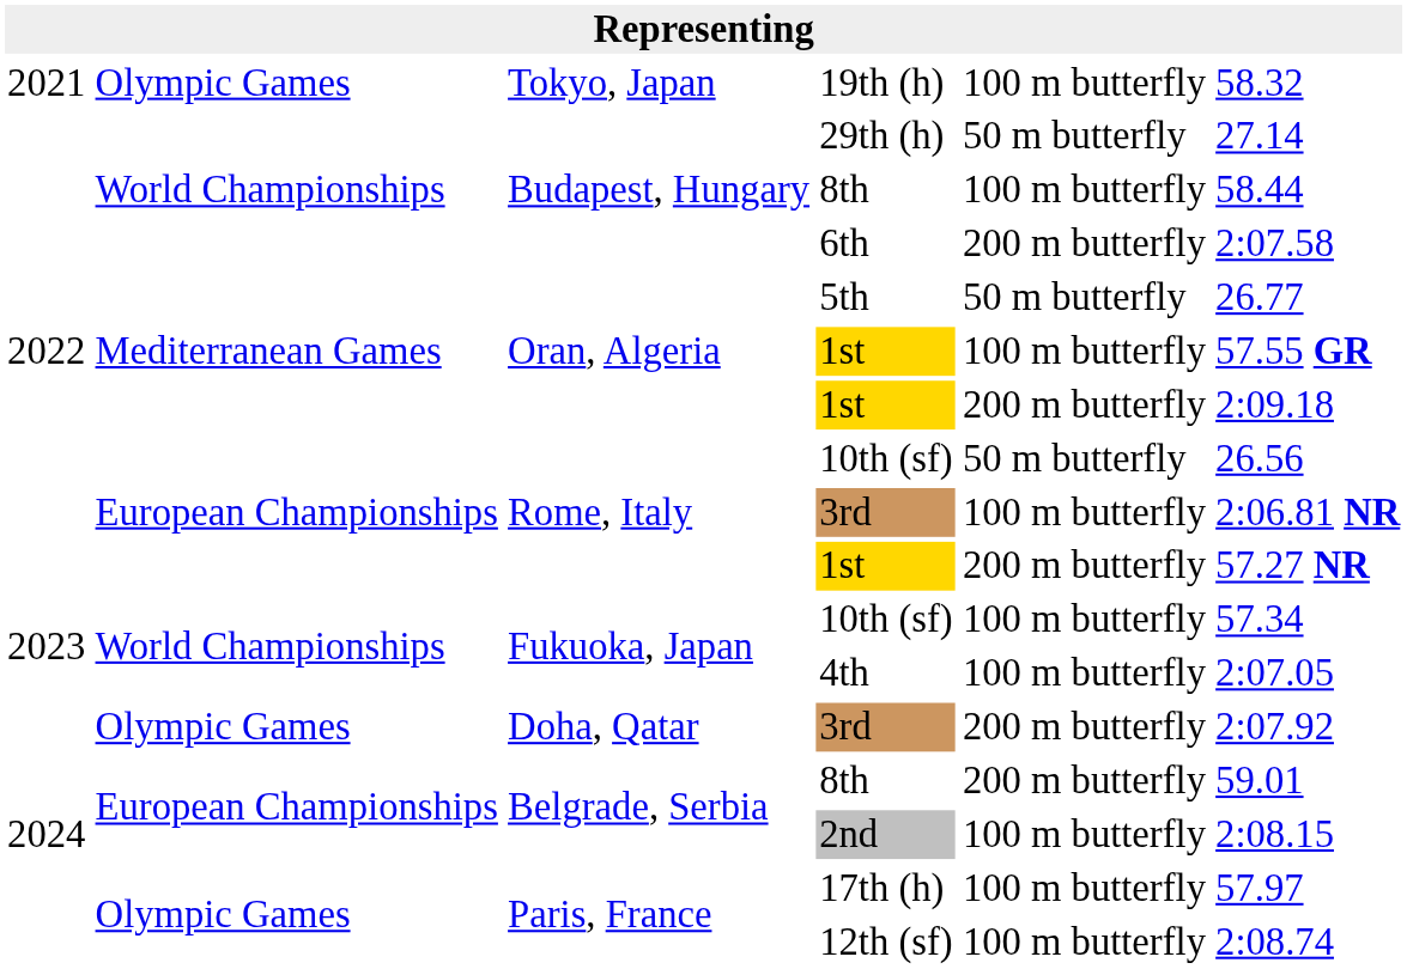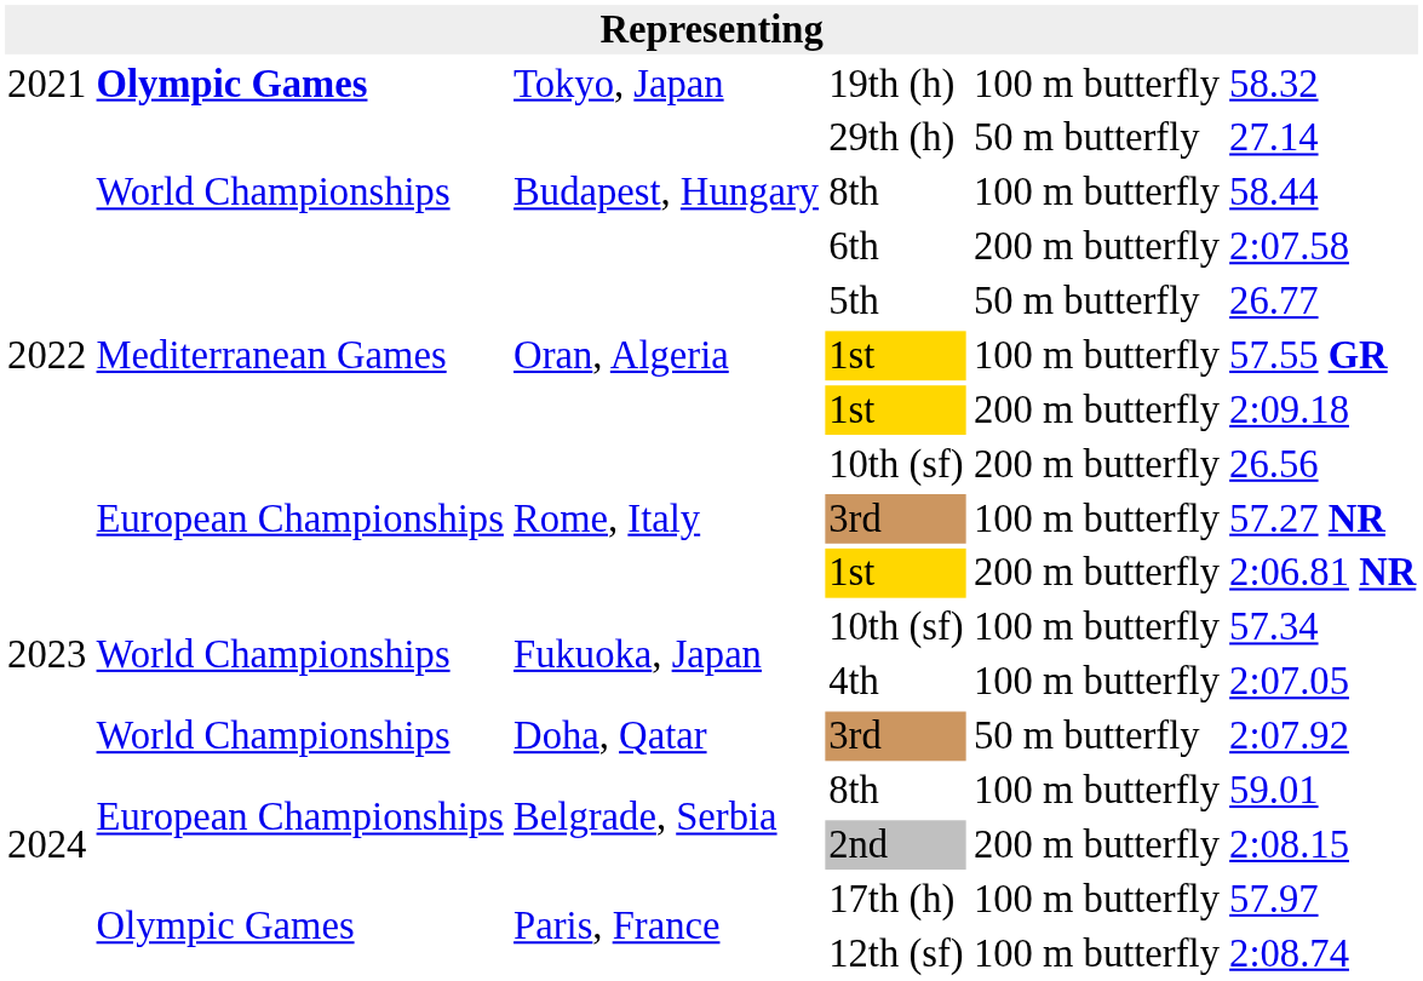19th (h) | column 2: normal -> bold
Rome, Italy / 10th (sf) | column 5: 50 m butterfly -> 200 m butterfly
Rome, Italy / 3rd | column 6: 2:06.81 NR -> 57.27 NR
Rome, Italy / 1st | column 6: 57.27 NR -> 2:06.81 NR
Doha, Qatar / 3rd | column 2: Olympic Games -> World Championships
Doha, Qatar / 3rd | column 5: 200 m butterfly -> 50 m butterfly
Belgrade, Serbia / 8th | column 5: 200 m butterfly -> 100 m butterfly
2nd | column 5: 100 m butterfly -> 200 m butterfly
